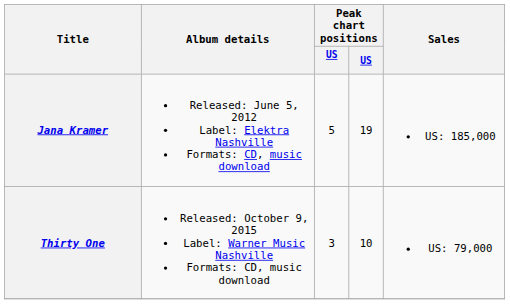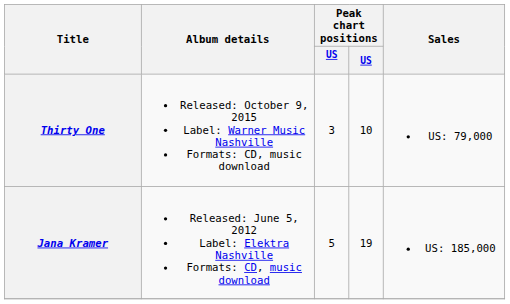rows swapped: Jana Kramer <-> Thirty One
